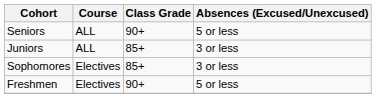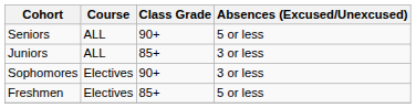Sophomores | Class Grade: 85+ -> 90+
Freshmen | Class Grade: 90+ -> 85+
